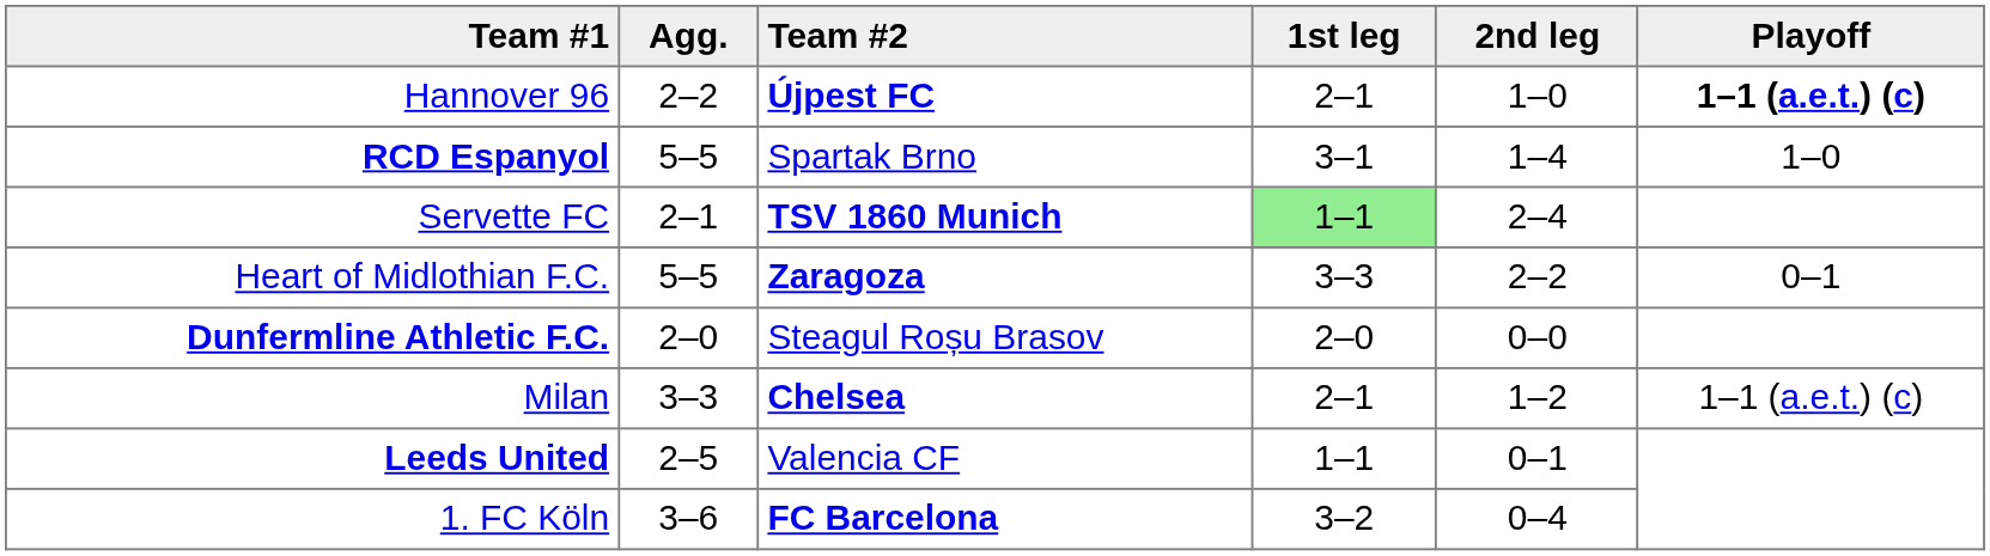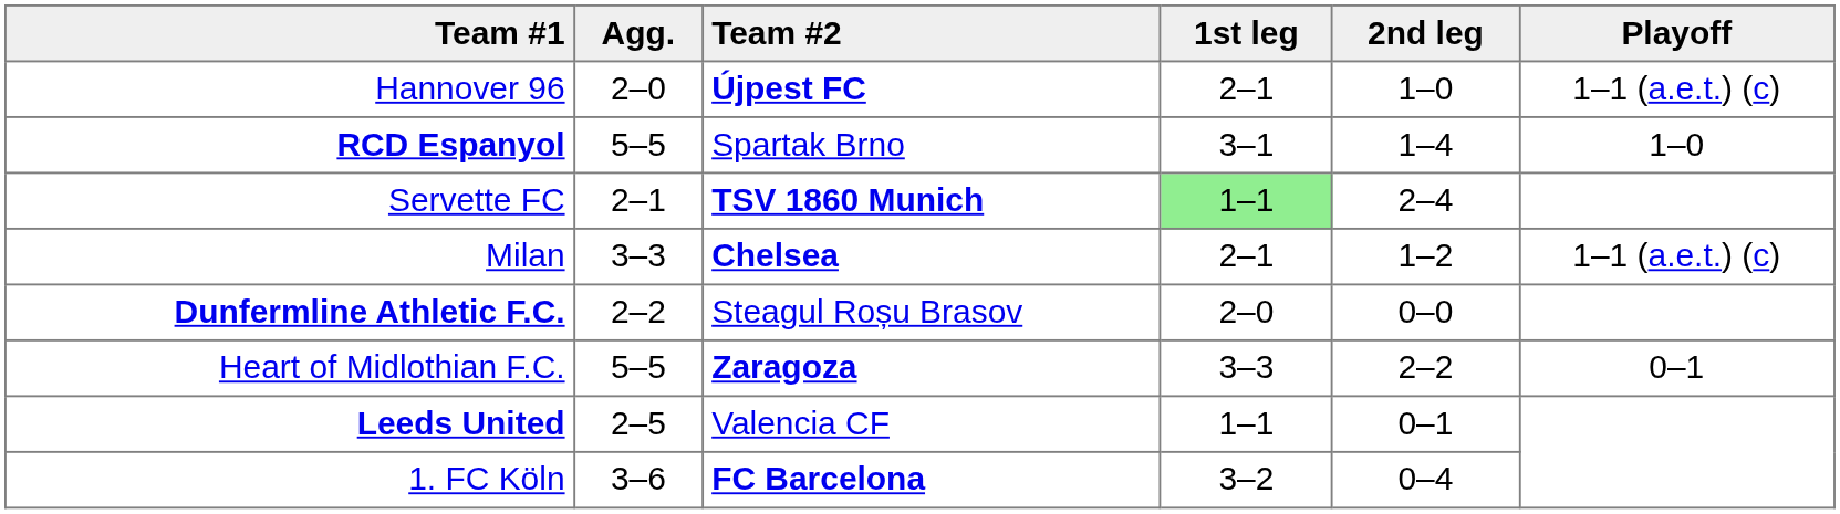Hannover 96 | Agg.: 2–2 -> 2–0
Hannover 96 | Playoff: bold -> normal
rows swapped: Milan <-> Heart of Midlothian F.C.
Dunfermline Athletic F.C. | Agg.: 2–0 -> 2–2
